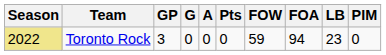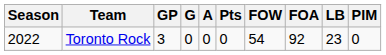Toronto Rock | Season: khaki background -> no background
Toronto Rock | FOW: 59 -> 54
Toronto Rock | FOA: 94 -> 92
